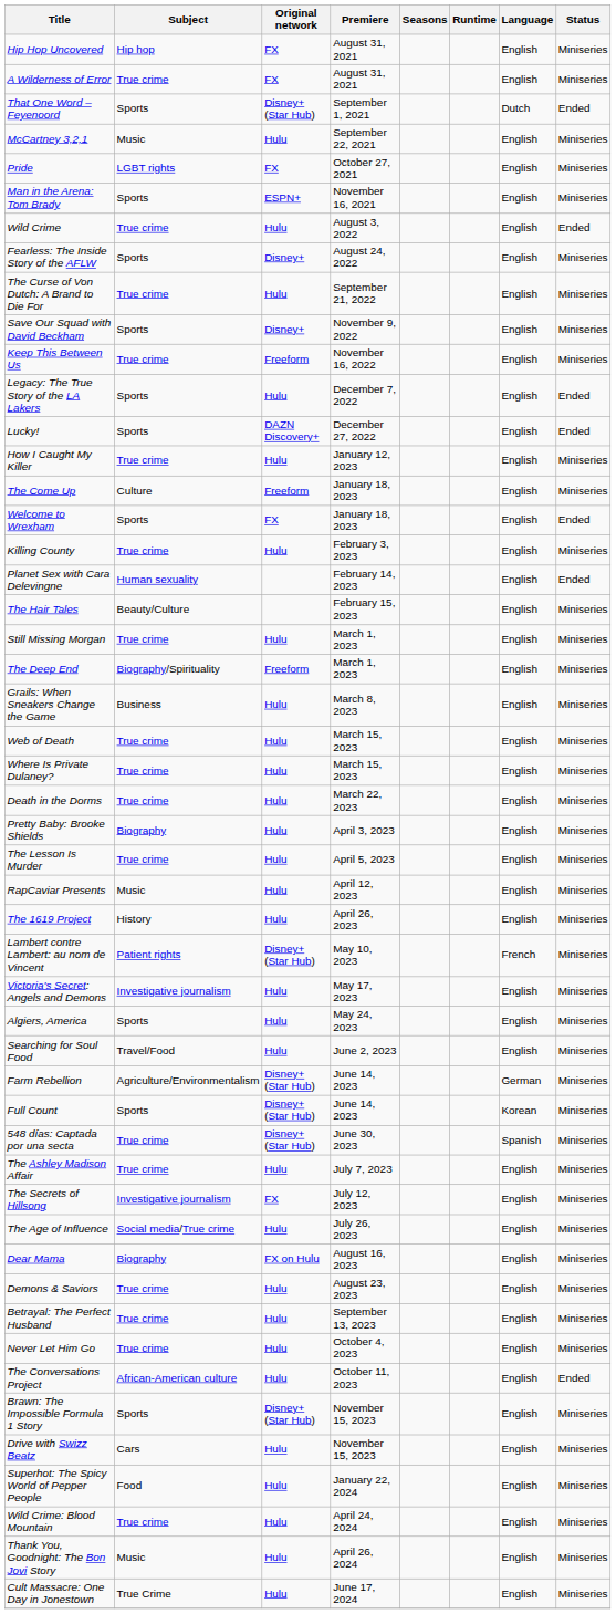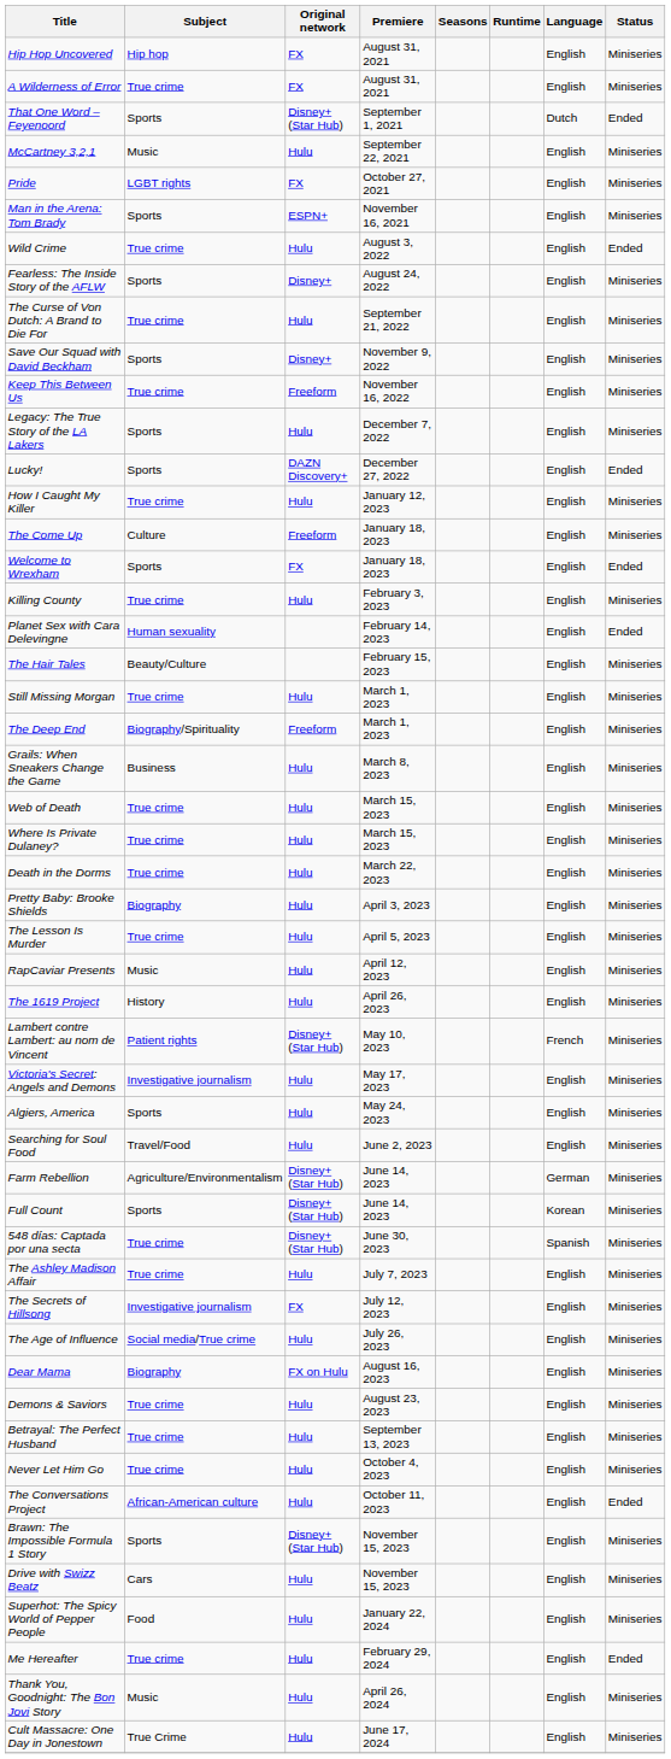Legacy: The True Story of the LA Lakers | Status: Ended -> Miniseries
+ row: Me Hereafter | True crime | Hulu | February 29, 2024 | English | Ended
- row: Wild Crime: Blood Mountain | True crime | Hulu | April 24, 2024 | English | Miniseries
